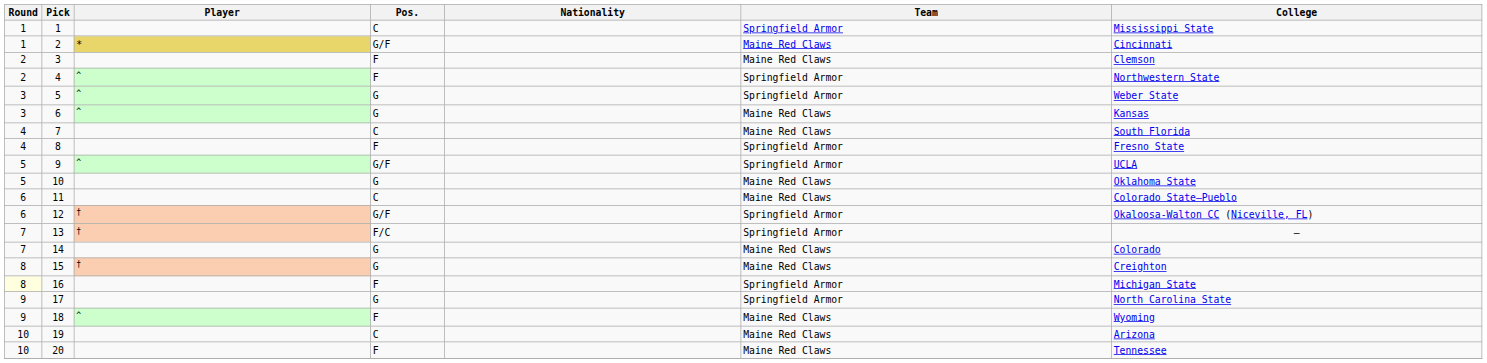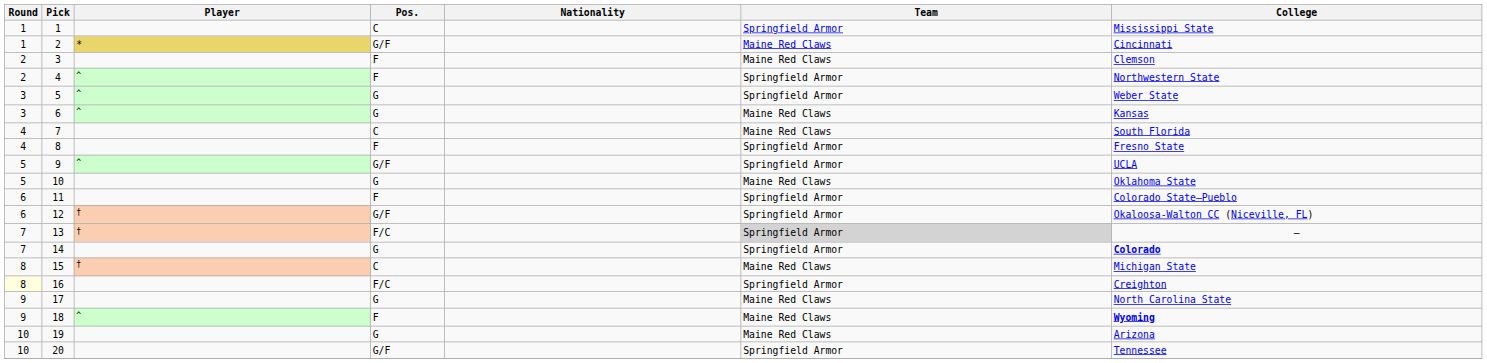11 | Pos.: C -> F
11 | Team: Maine Red Claws -> Springfield Armor
13 | Team: no background -> lightgrey background
14 | Team: Maine Red Claws -> Springfield Armor
14 | College: normal -> bold
15 | Pos.: G -> C
15 | College: Creighton -> Michigan State
16 | Pos.: F -> F/C
16 | College: Michigan State -> Creighton
17 | Team: Springfield Armor -> Maine Red Claws
18 | College: normal -> bold
19 | Pos.: C -> G
20 | Pos.: F -> G/F
20 | Team: Maine Red Claws -> Springfield Armor
